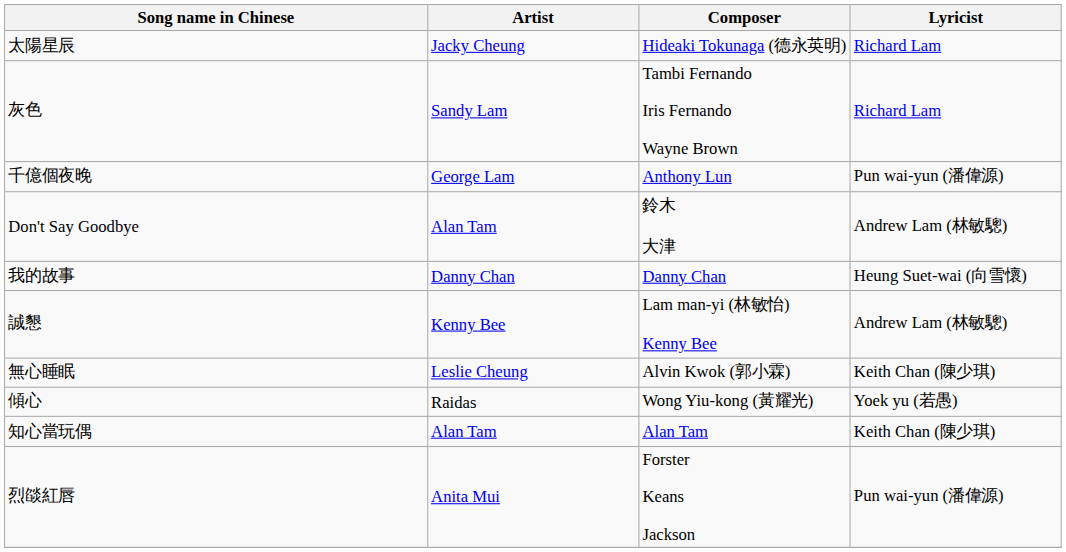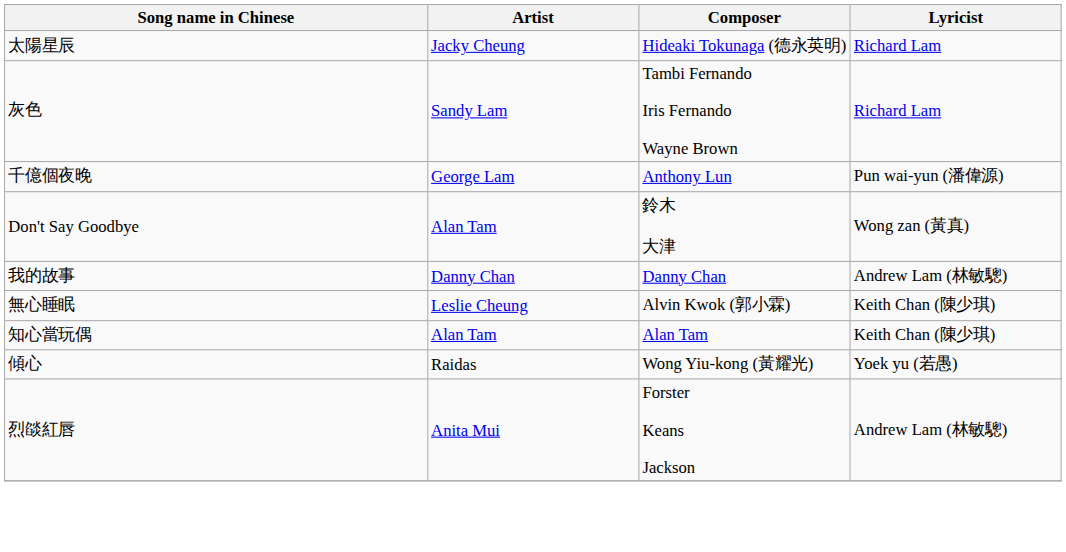Don't Say Goodbye | Lyricist: Andrew Lam (林敏驄) -> Wong zan (黃真)
我的故事 | Lyricist: Heung Suet-wai (向雪懷) -> Andrew Lam (林敏驄)
- row: 誠懇 | Kenny Bee | Lam man-yi (林敏怡) Kenny Bee | Andrew Lam (林敏驄)
rows swapped: 傾心 <-> 知心當玩偶
烈燄紅唇 | Lyricist: Pun wai-yun (潘偉源) -> Andrew Lam (林敏驄)
